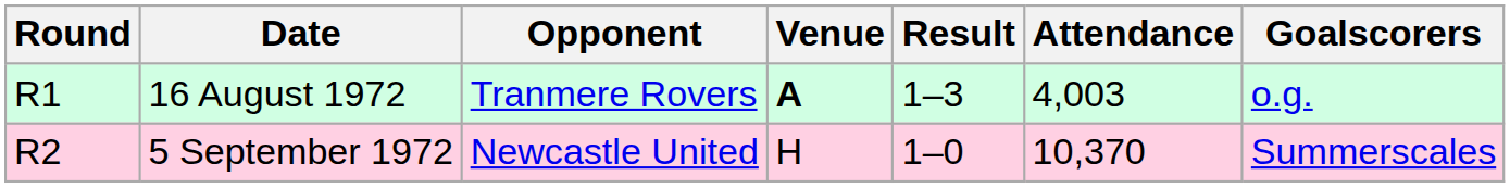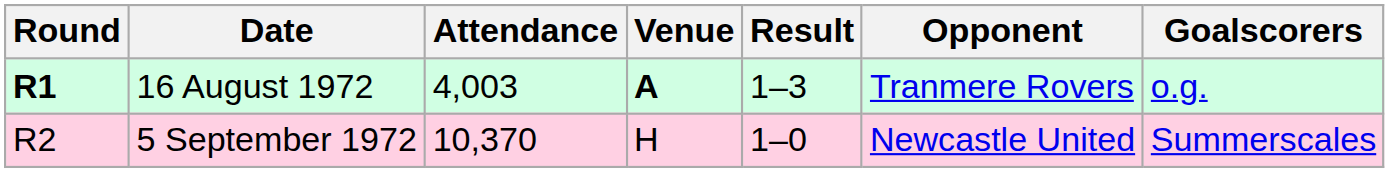columns swapped: Opponent <-> Attendance
16 August 1972 | Round: normal -> bold
